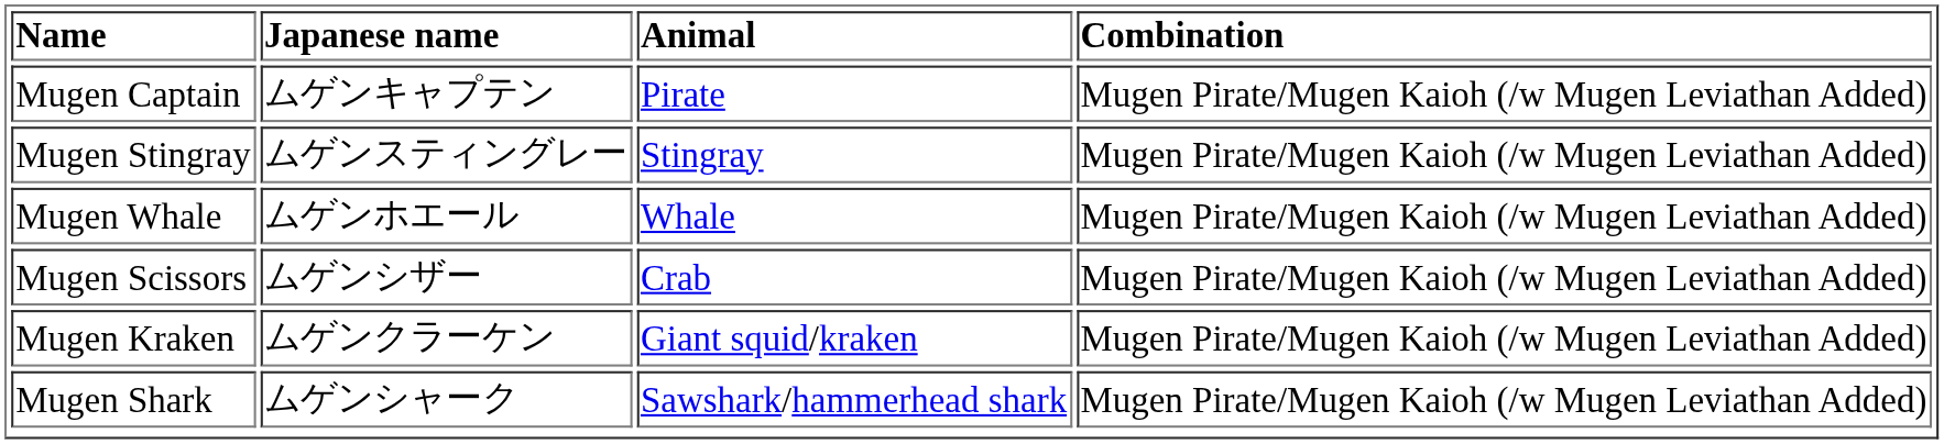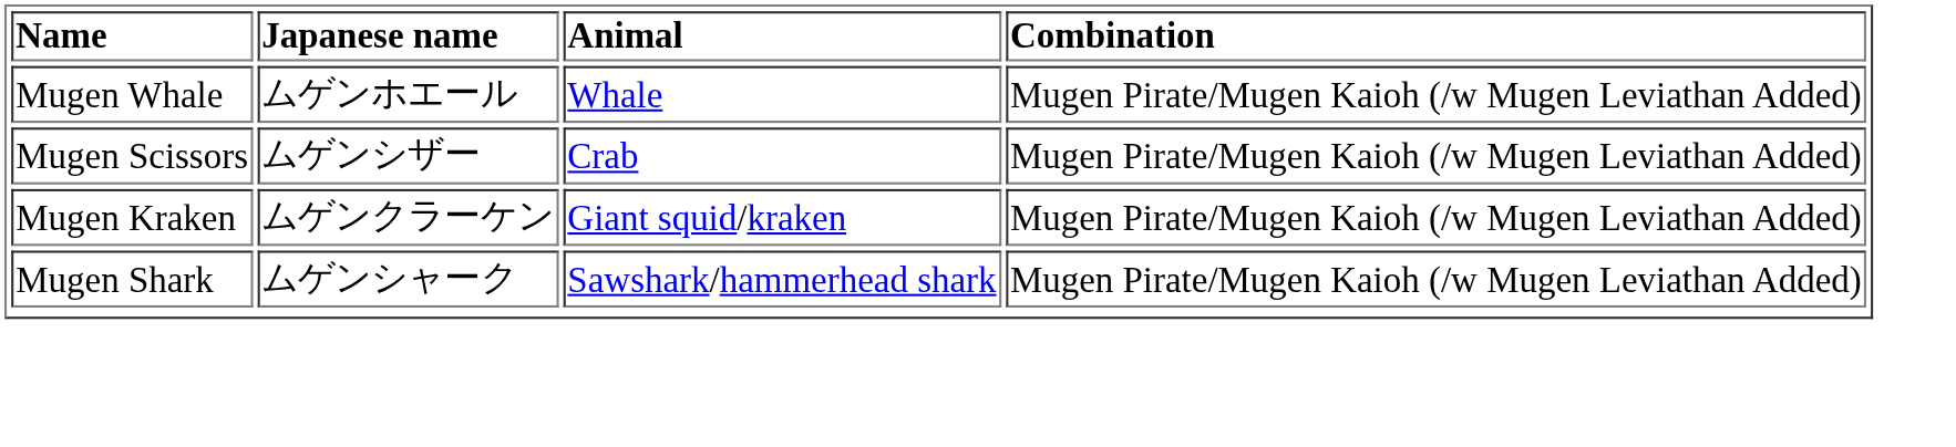- row: Mugen Captain | ムゲンキャプテン | Pirate | Mugen Pirate/Mugen Kaioh (/w Mugen Leviathan Added)
- row: Mugen Stingray | ムゲンスティングレー | Stingray | Mugen Pirate/Mugen Kaioh (/w Mugen Leviathan Added)
